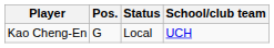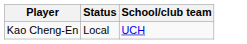- column: Pos. | G
